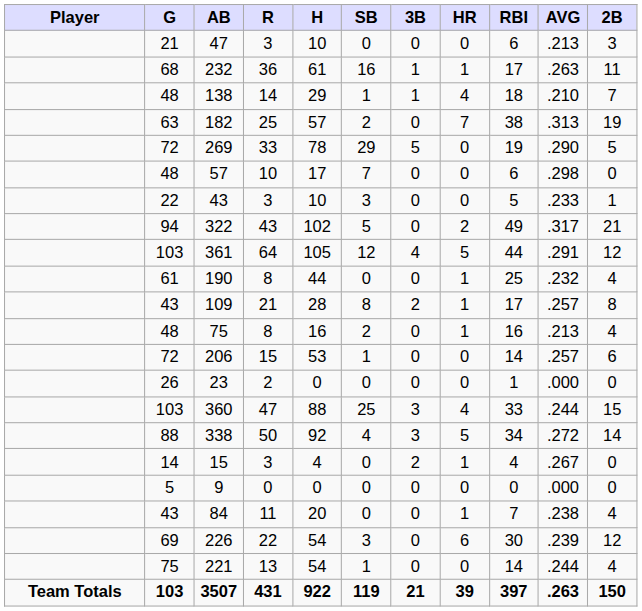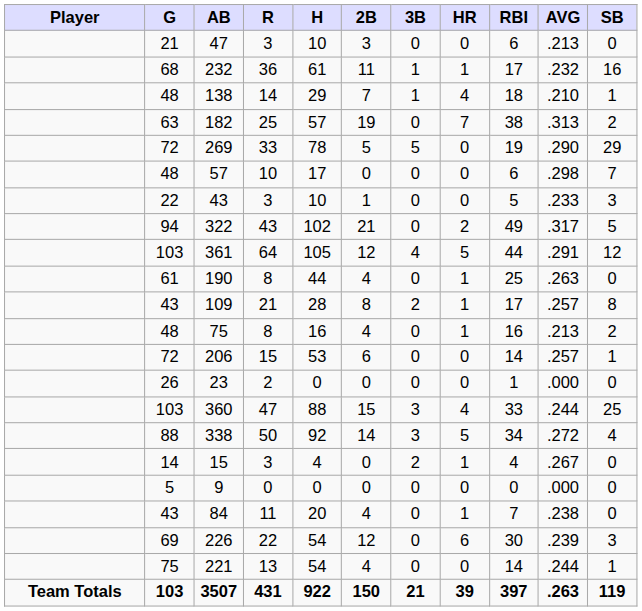columns swapped: 2B <-> SB
232 | AVG: .263 -> .232
190 | AVG: .232 -> .263
